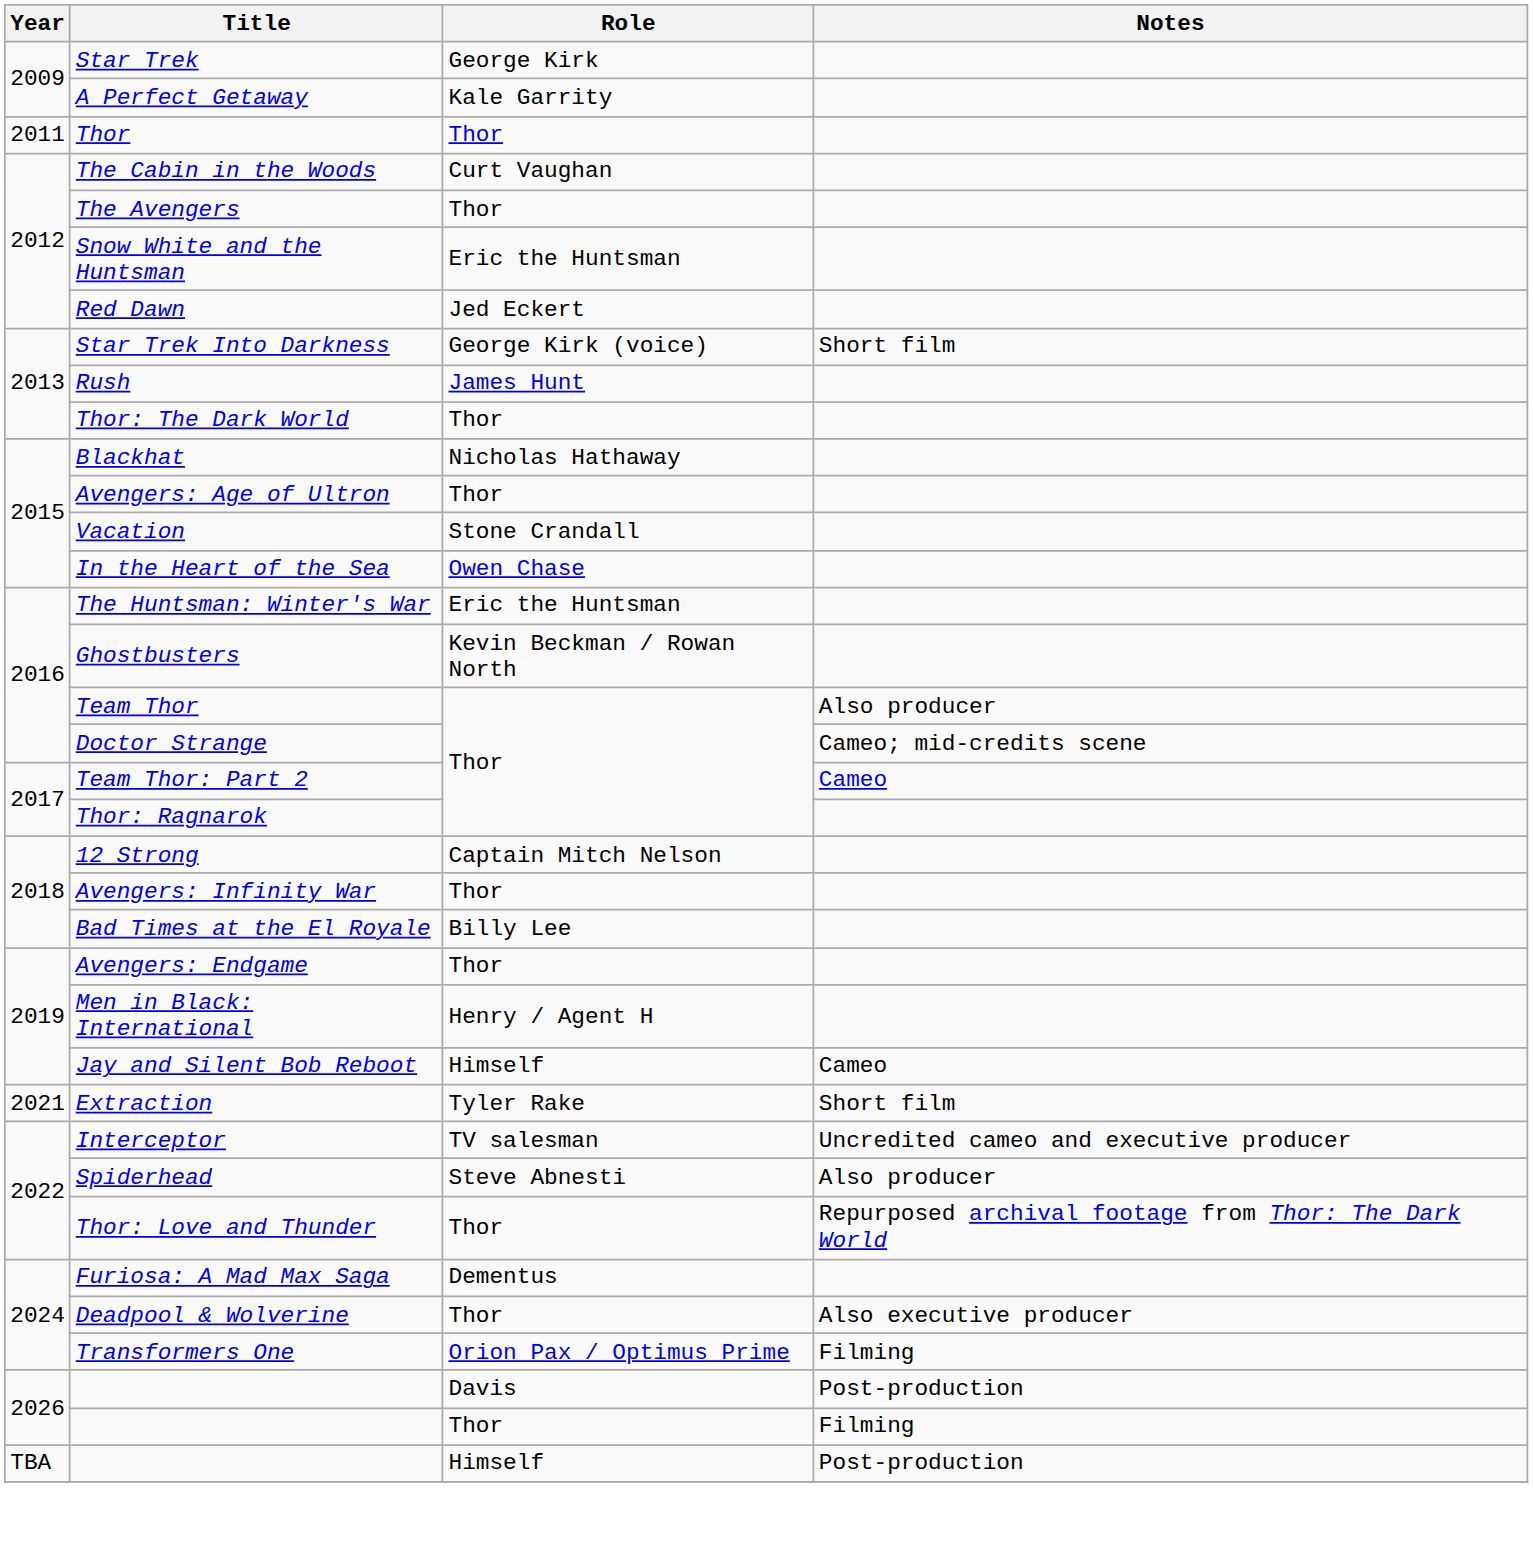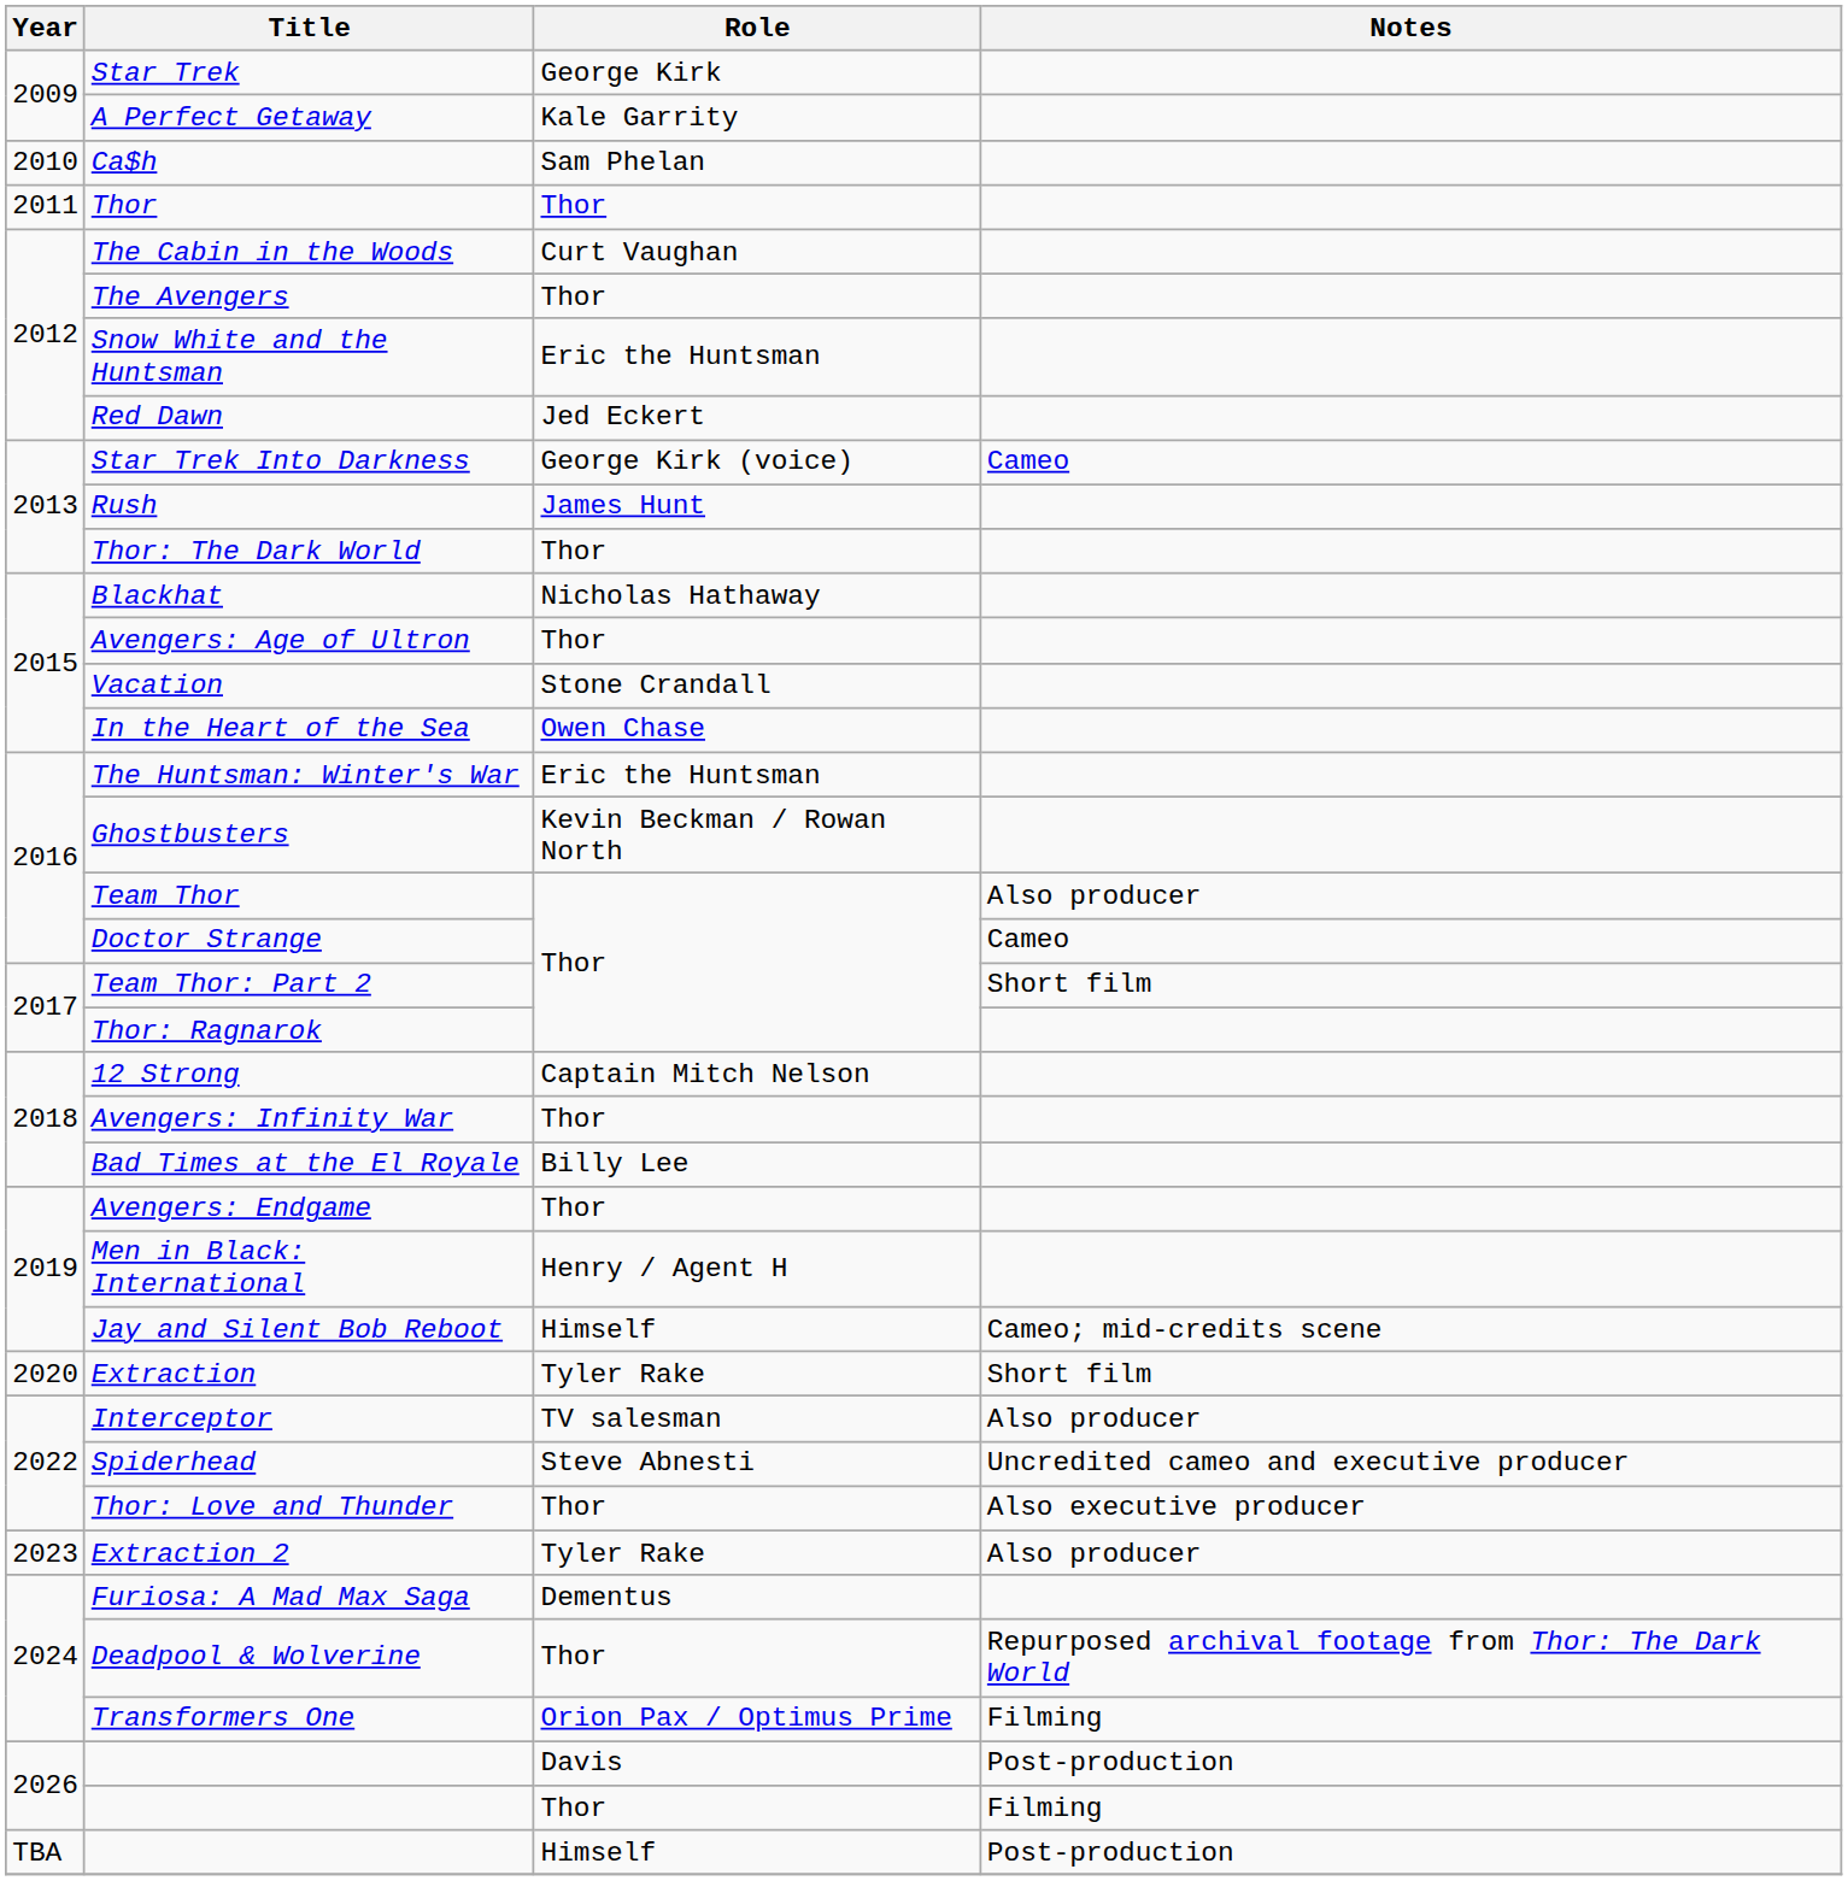+ row: 2010 | Ca$h | Sam Phelan
Star Trek Into Darkness | Notes: Short film -> Cameo
Doctor Strange | Notes: Cameo; mid-credits scene -> Cameo
Team Thor: Part 2 | Notes: Cameo -> Short film
Jay and Silent Bob Reboot | Notes: Cameo -> Cameo; mid-credits scene
Extraction | Year: 2021 -> 2020
Interceptor | Notes: Uncredited cameo and executive producer -> Also producer
Spiderhead | Notes: Also producer -> Uncredited cameo and executive producer
Thor: Love and Thunder | Notes: Repurposed archival footage from Thor: The Dark World -> Also executive producer
+ row: 2023 | Extraction 2 | Tyler Rake | Also producer
Deadpool & Wolverine | Notes: Also executive producer -> Repurposed archival footage from Thor: The Dark World
